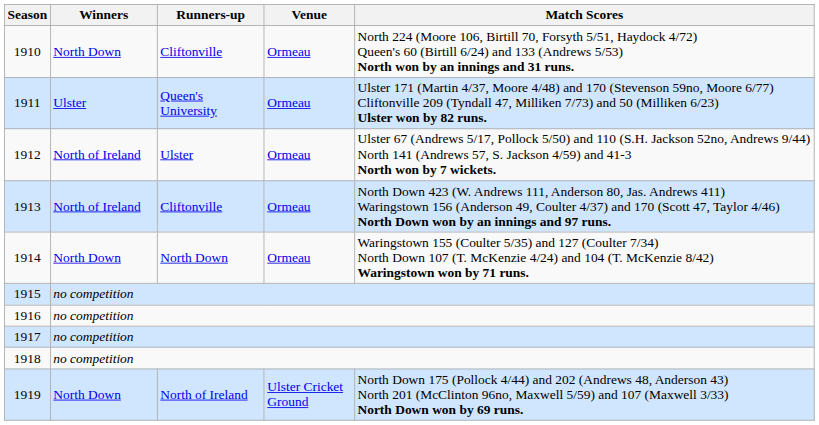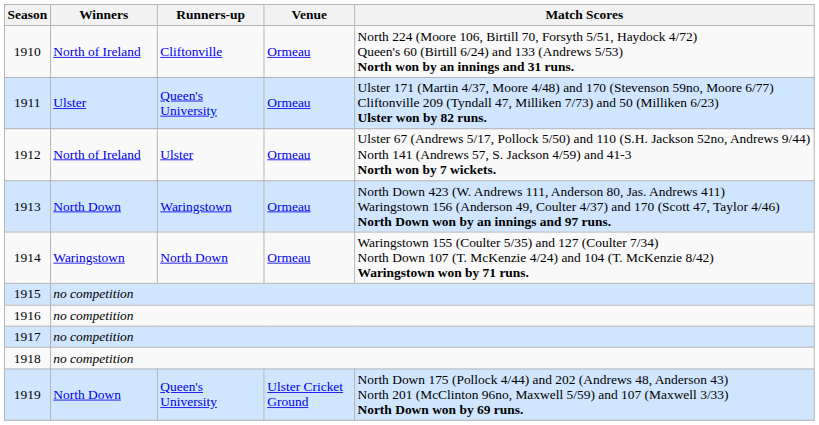1910 | Winners: North Down -> North of Ireland
1913 | Winners: North of Ireland -> North Down
1913 | Runners-up: Cliftonville -> Waringstown
1914 | Winners: North Down -> Waringstown
1919 | Runners-up: North of Ireland -> Queen's University
